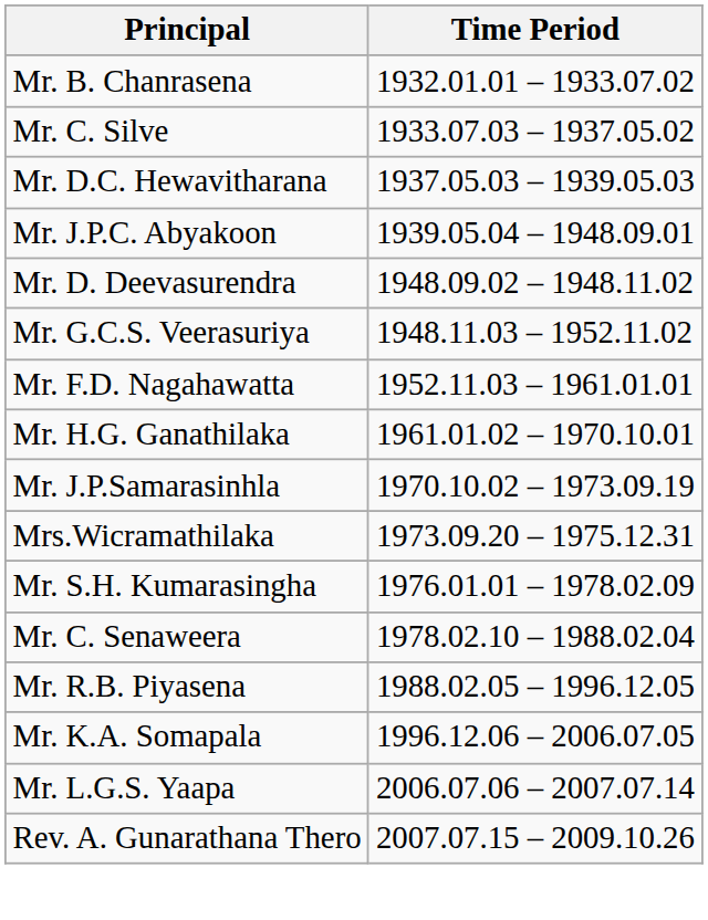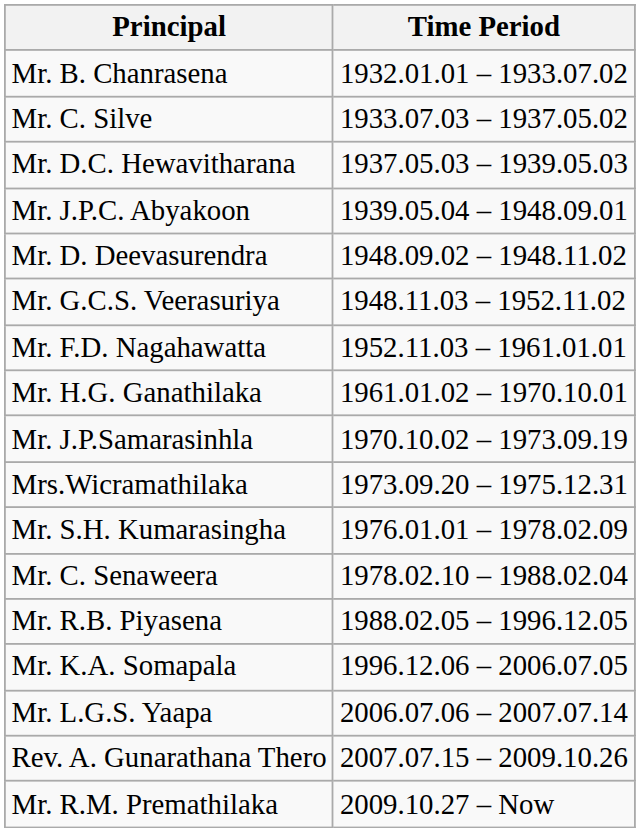+ row: Mr. R.M. Premathilaka | 2009.10.27 – Now
